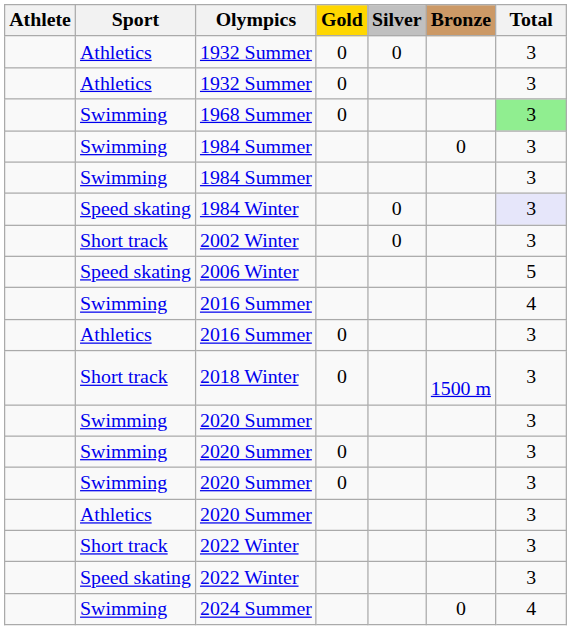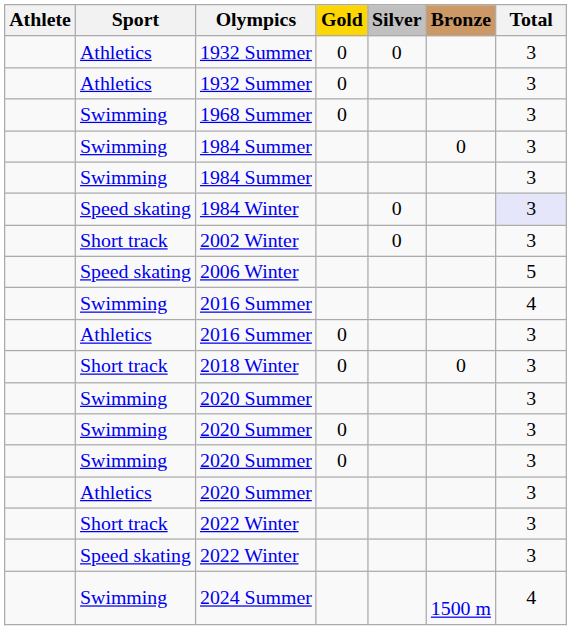1968 Summer | Total: lightgreen background -> no background
2018 Winter | Bronze: 1500 m -> 0
2024 Summer | Bronze: 0 -> 1500 m
